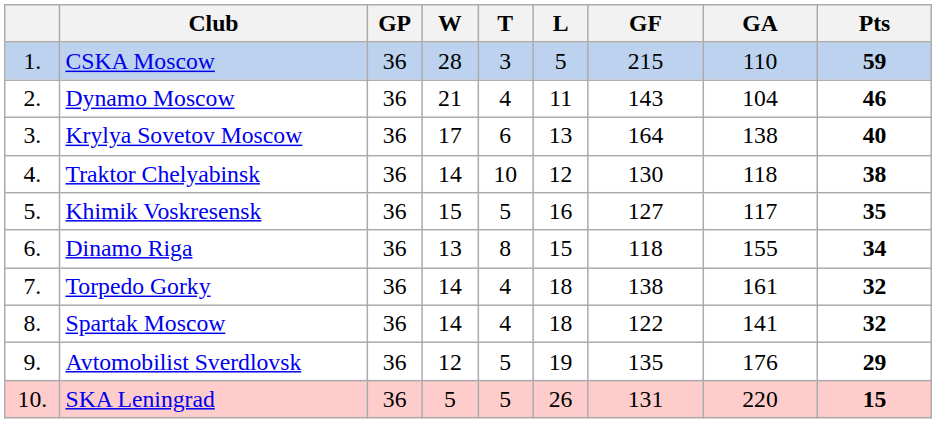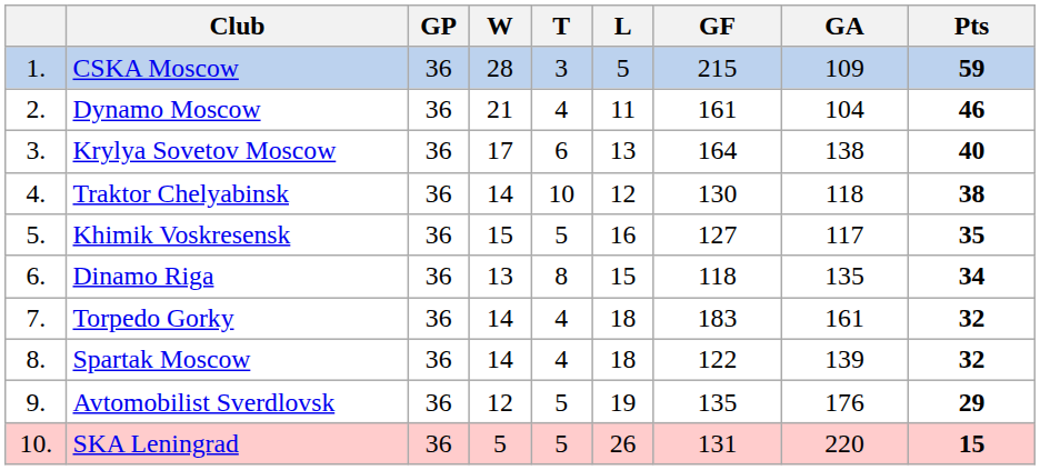CSKA Moscow | GA: 110 -> 109
Dynamo Moscow | GF: 143 -> 161
Dinamo Riga | GA: 155 -> 135
Torpedo Gorky | GF: 138 -> 183
Spartak Moscow | GA: 141 -> 139
